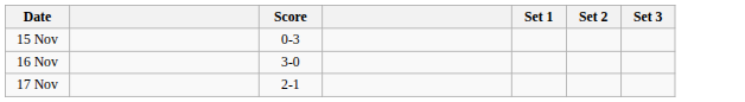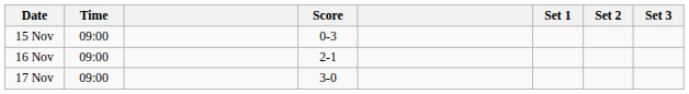+ column: Time | 09:00 | 09:00 | 09:00
16 Nov | Score: 3-0 -> 2-1
17 Nov | Score: 2-1 -> 3-0
